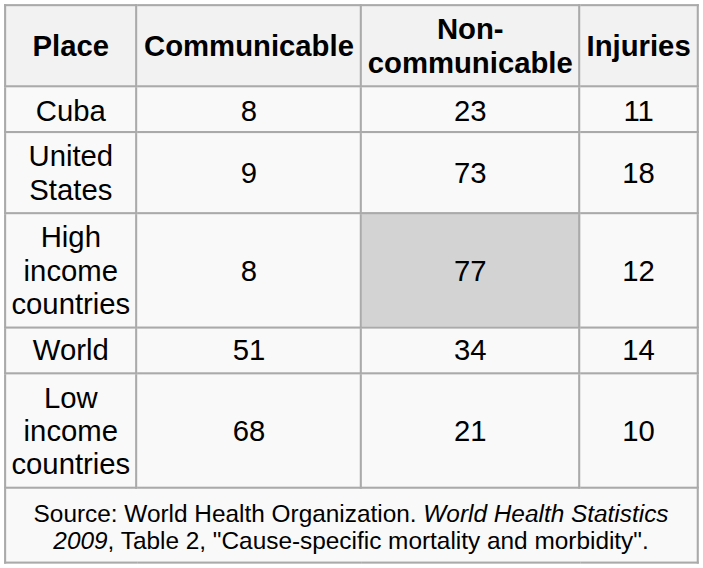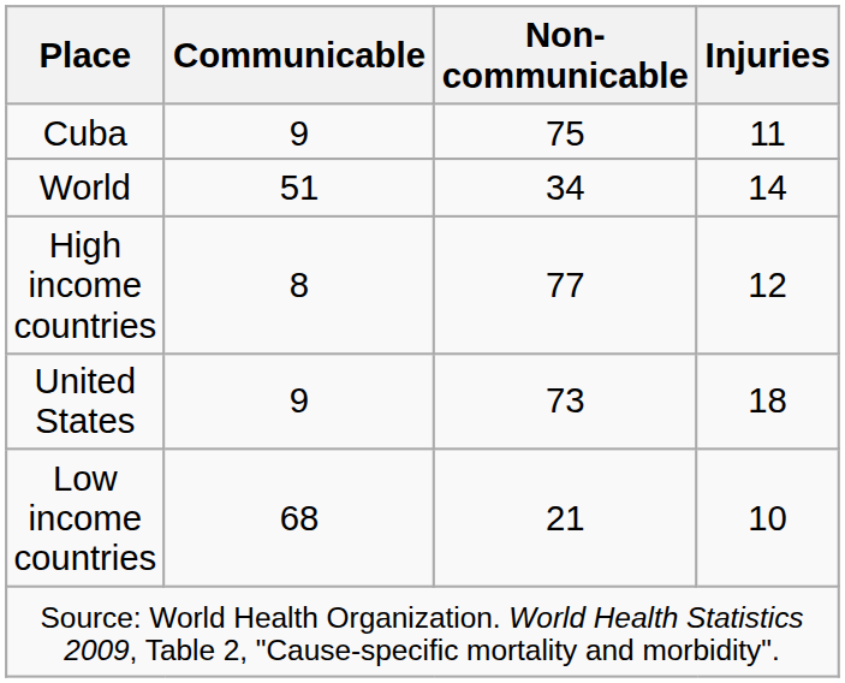Cuba | Communicable: 8 -> 9
Cuba | Non-communicable: 23 -> 75
rows swapped: World <-> United States
High income countries | Non-communicable: lightgrey background -> no background
